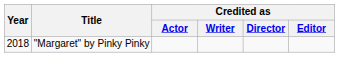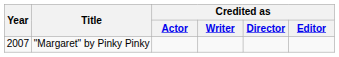"Margaret" by Pinky Pinky | Year: 2018 -> 2007
